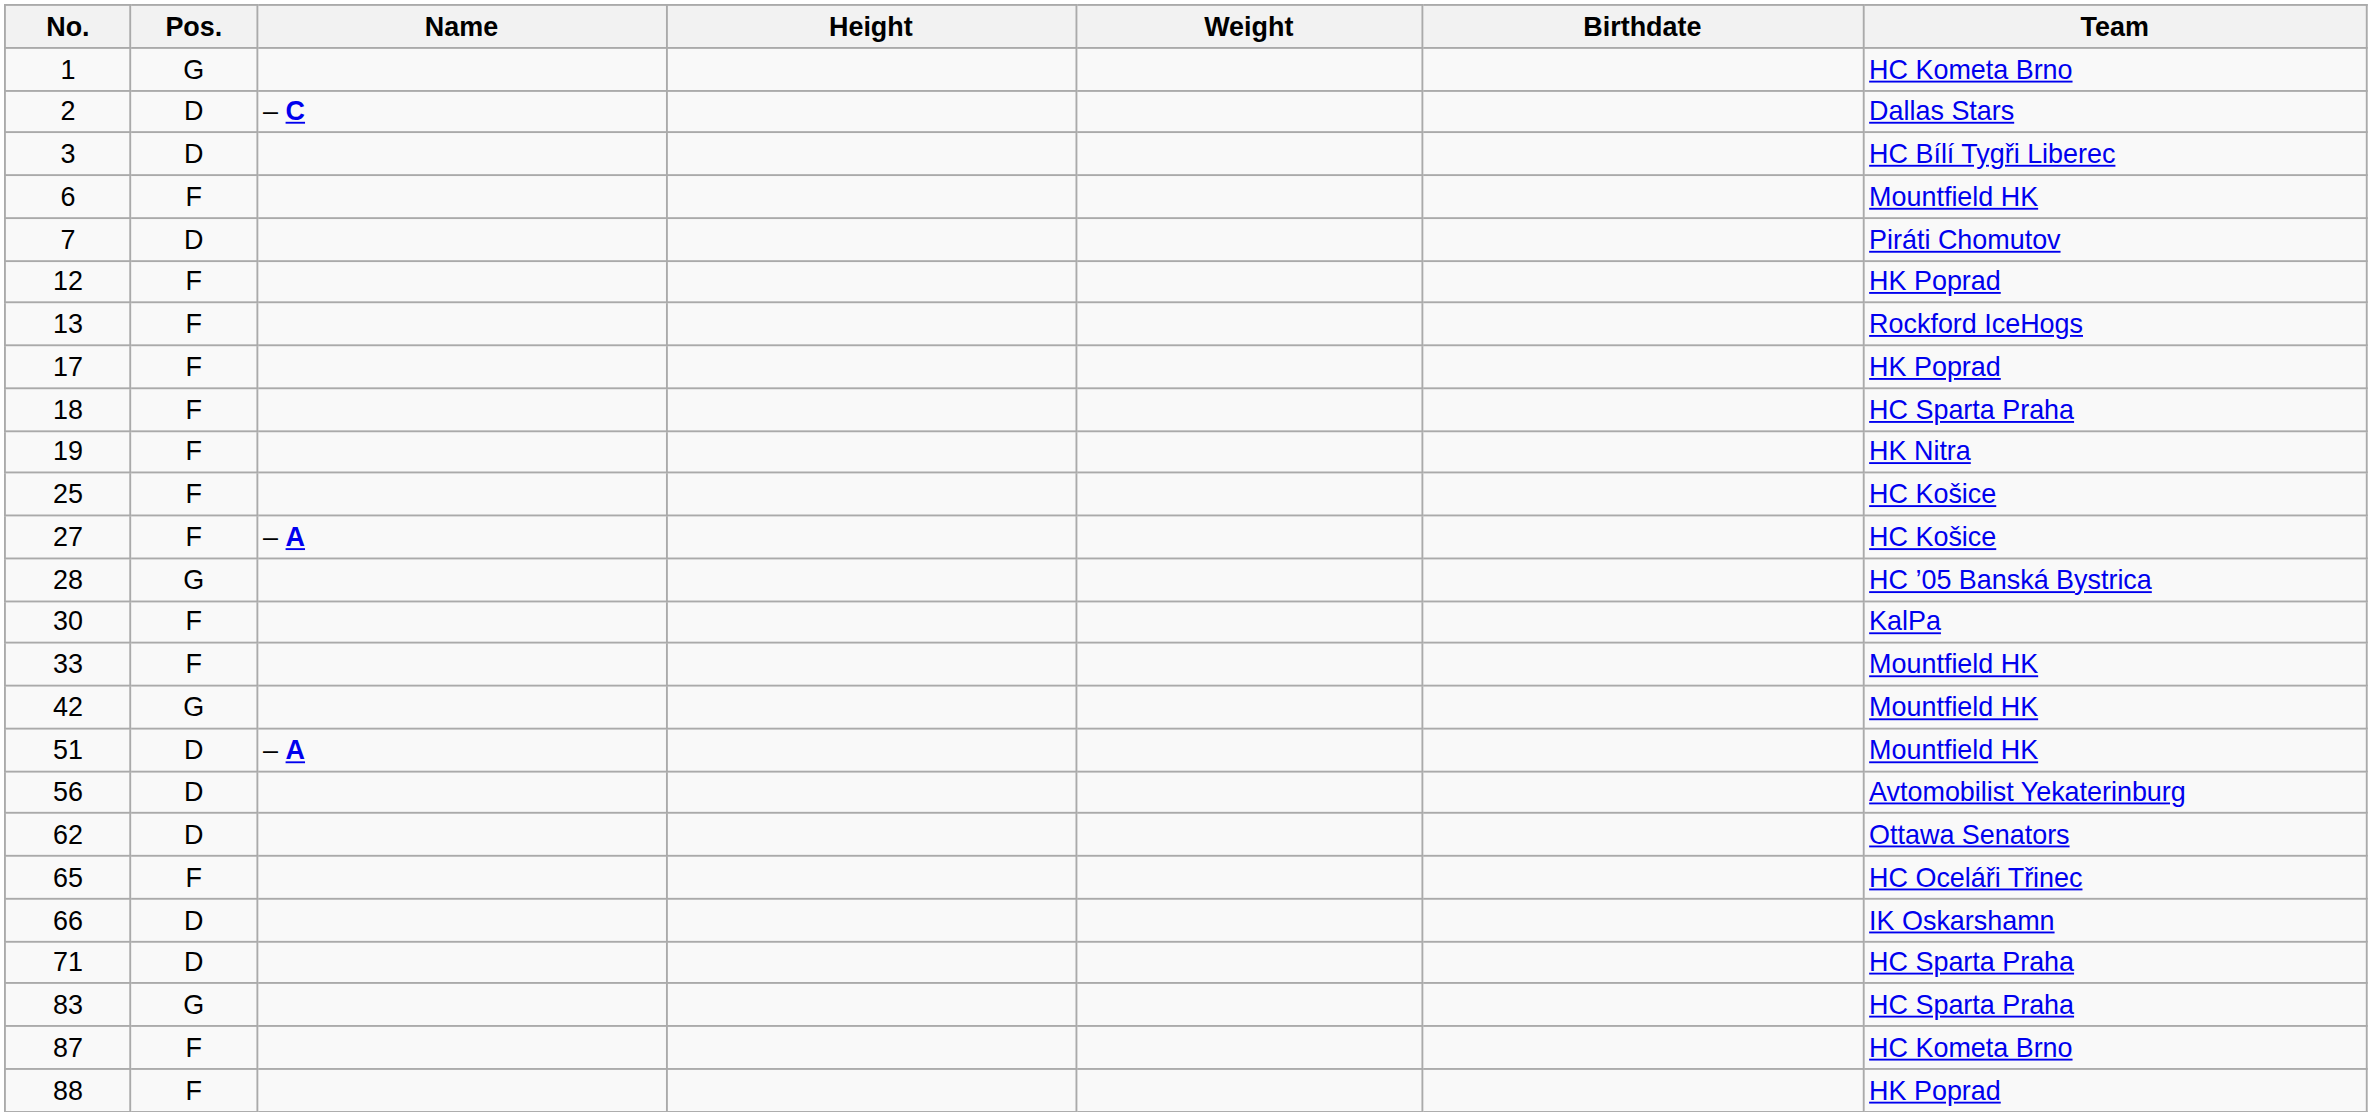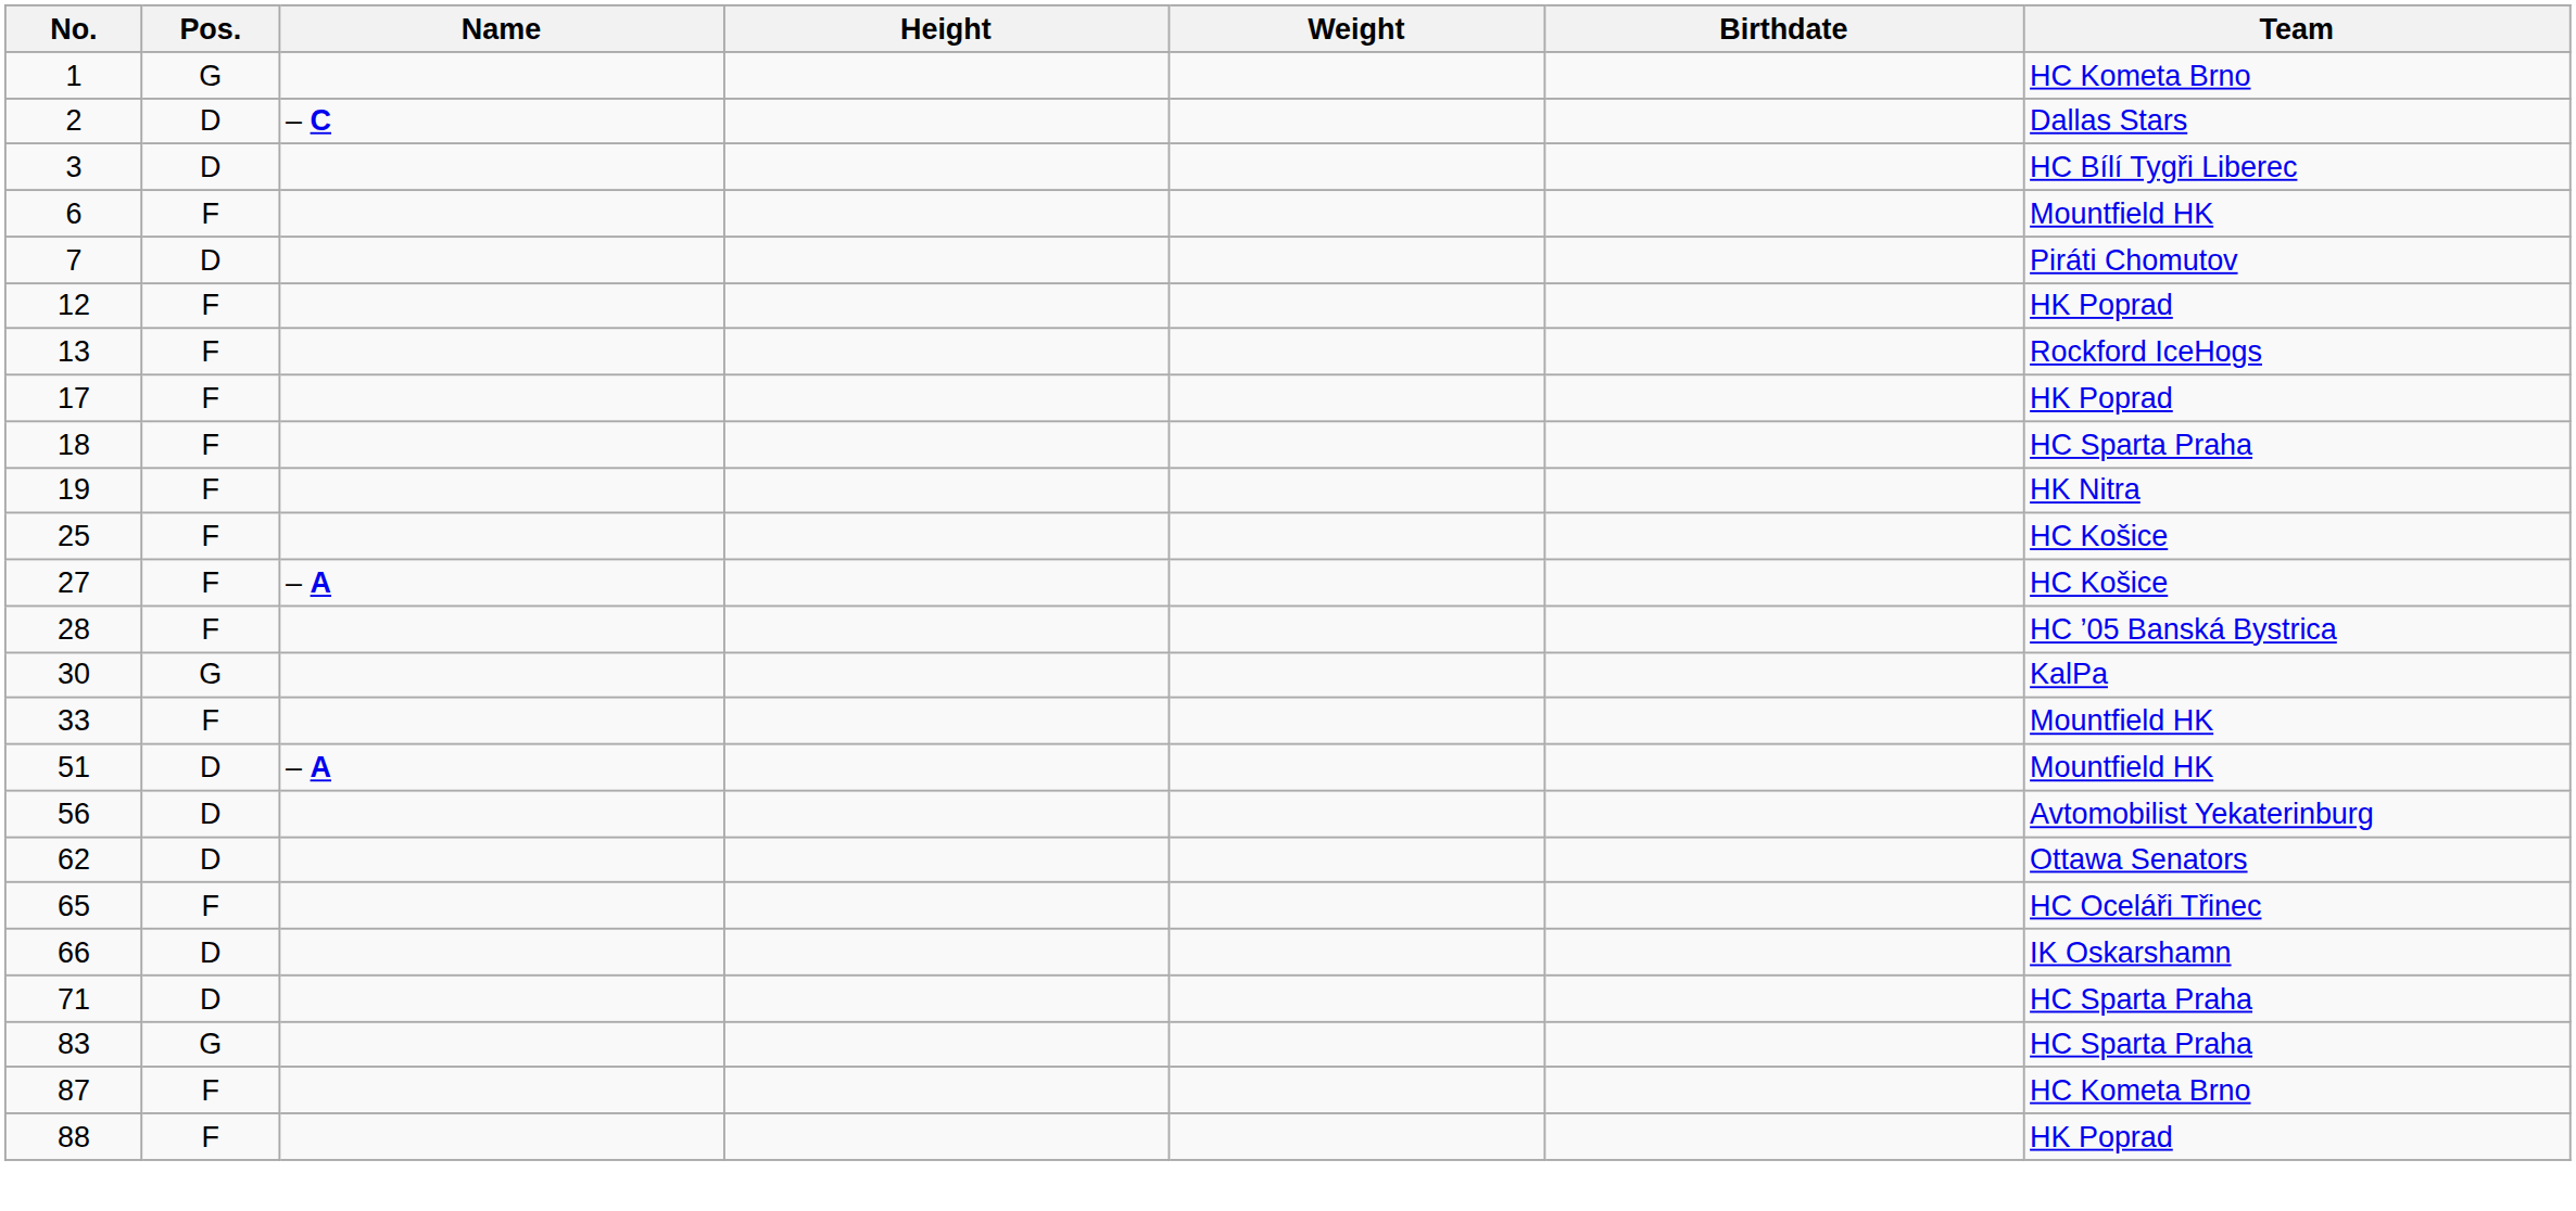28 | Pos.: G -> F
30 | Pos.: F -> G
- row: 42 | G | Mountfield HK
